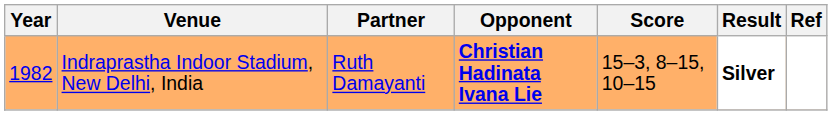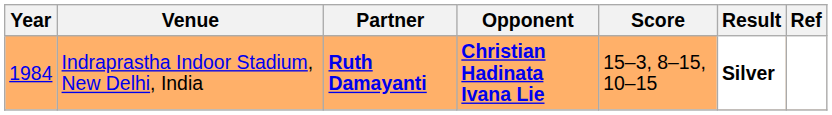Indraprastha Indoor Stadium, New Delhi, India | Year: 1982 -> 1984
Indraprastha Indoor Stadium, New Delhi, India | Partner: normal -> bold
